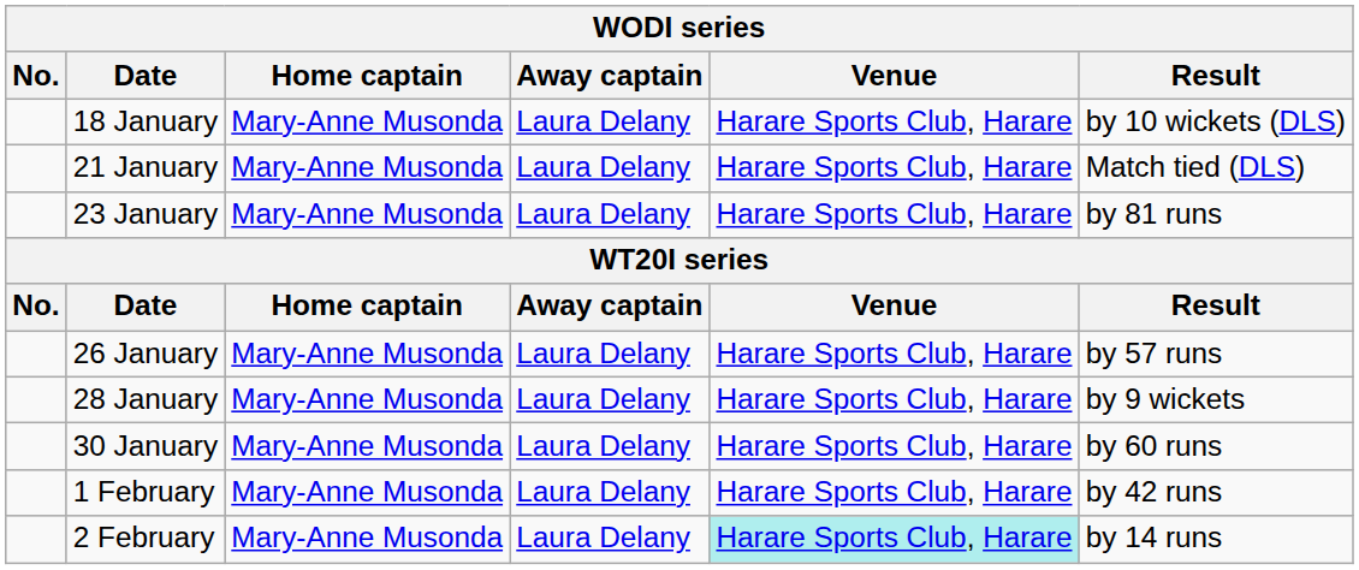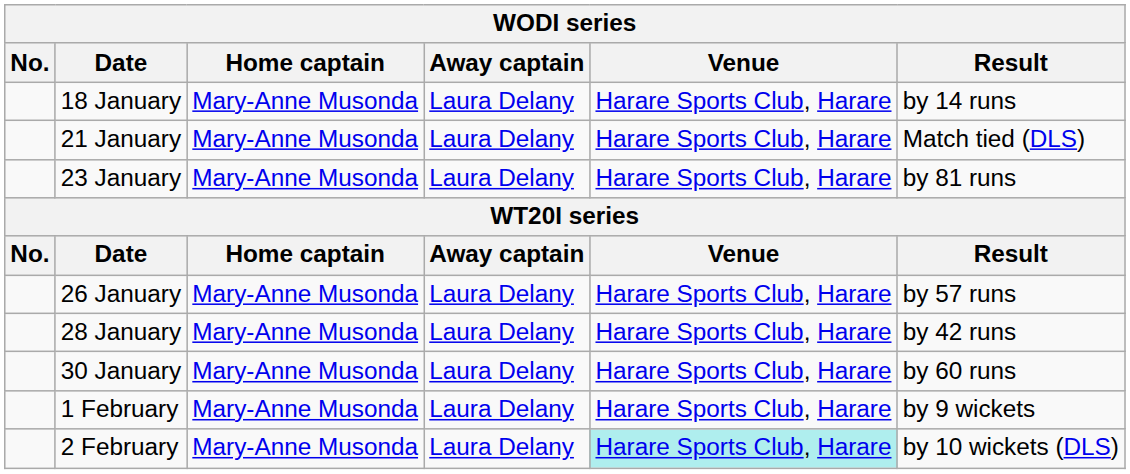18 January | Result: by 10 wickets (DLS) -> by 14 runs
28 January | Result: by 9 wickets -> by 42 runs
1 February | Result: by 42 runs -> by 9 wickets
2 February | Result: by 14 runs -> by 10 wickets (DLS)
